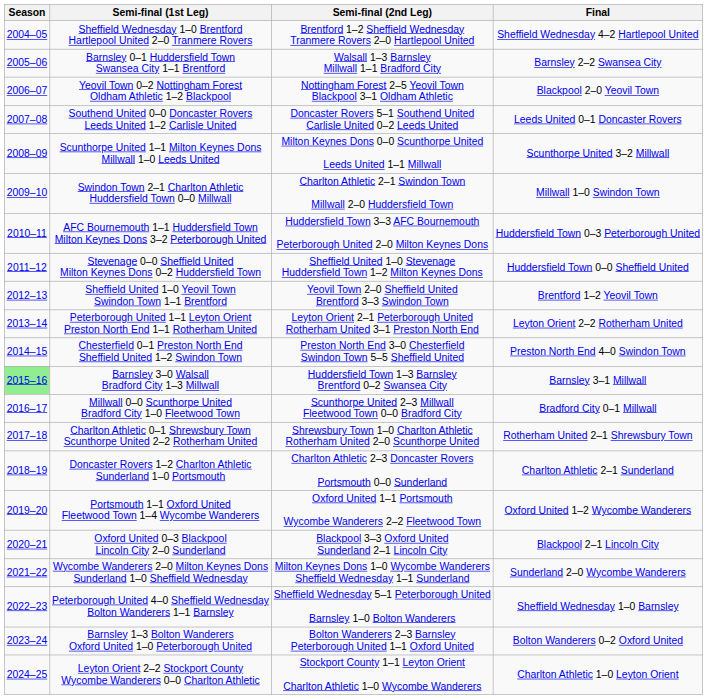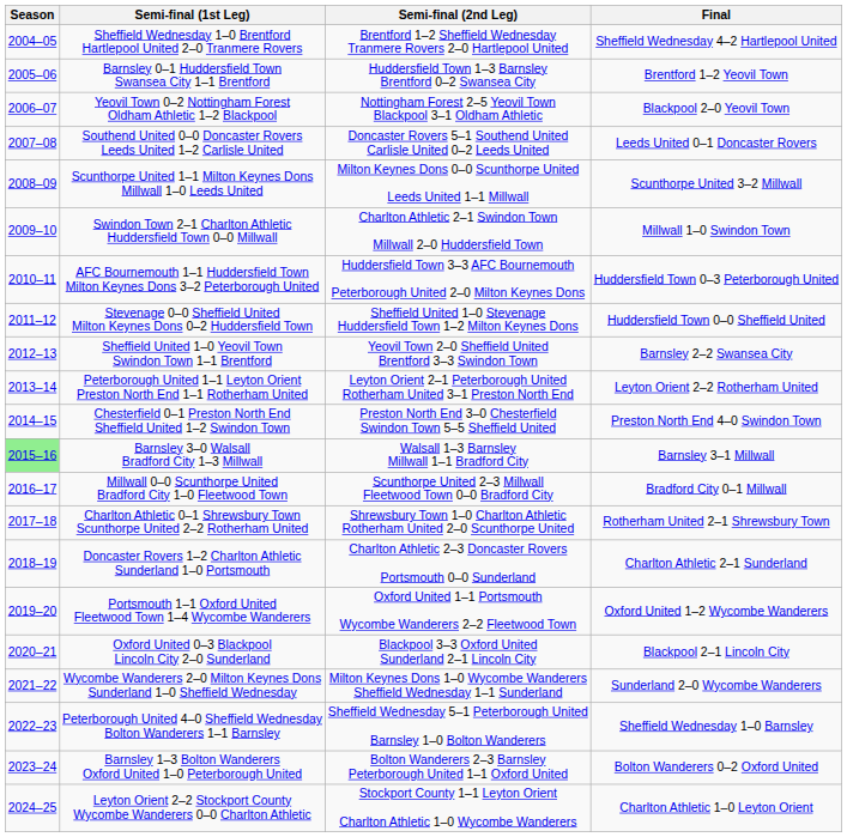Barnsley 0–1 Huddersfield Town Swansea City 1–1 Brentford | Semi-final (2nd Leg): Walsall 1–3 Barnsley Millwall 1–1 Bradford City -> Huddersfield Town 1–3 Barnsley Brentford 0–2 Swansea City
Barnsley 0–1 Huddersfield Town Swansea City 1–1 Brentford | Final: Barnsley 2–2 Swansea City -> Brentford 1–2 Yeovil Town
Sheffield United 1–0 Yeovil Town Swindon Town 1–1 Brentford | Final: Brentford 1–2 Yeovil Town -> Barnsley 2–2 Swansea City
Barnsley 3–0 Walsall Bradford City 1–3 Millwall | Semi-final (2nd Leg): Huddersfield Town 1–3 Barnsley Brentford 0–2 Swansea City -> Walsall 1–3 Barnsley Millwall 1–1 Bradford City
